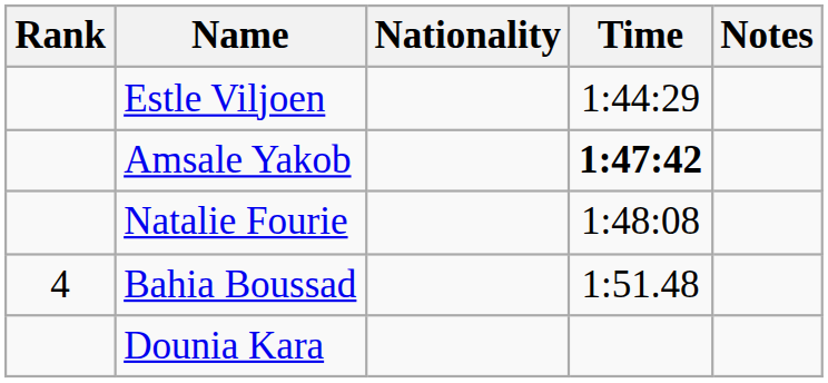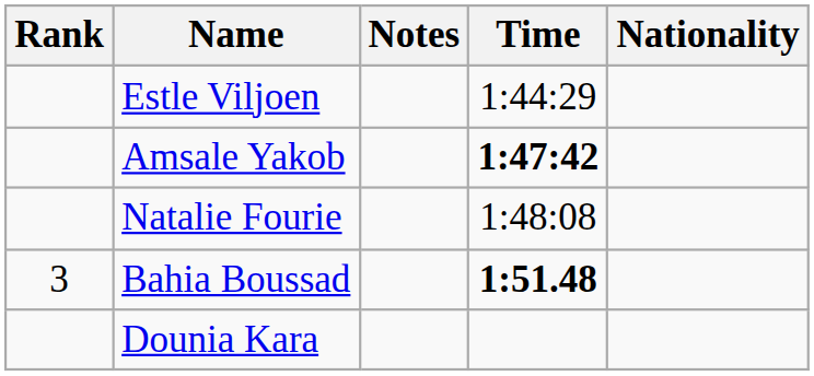columns swapped: Nationality <-> Notes
Bahia Boussad | Rank: 4 -> 3
Bahia Boussad | Time: normal -> bold
